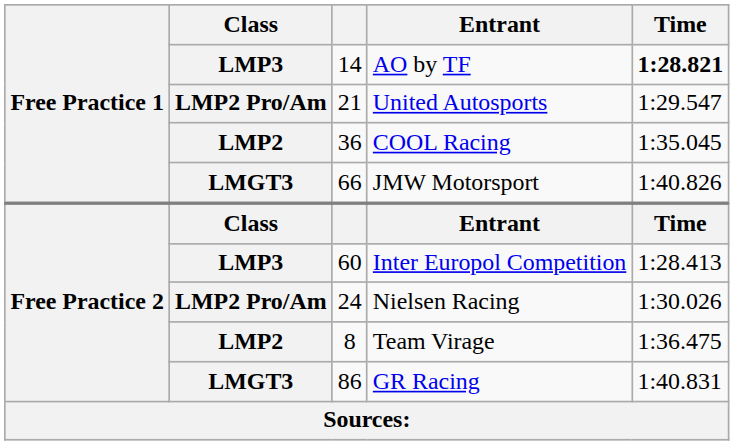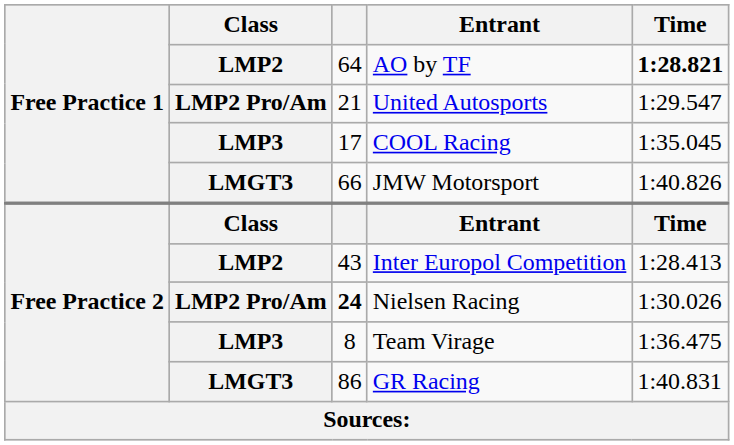AO by TF | Class: LMP3 -> LMP2
AO by TF | column 3: 14 -> 64
COOL Racing | Class: LMP2 -> LMP3
COOL Racing | column 3: 36 -> 17
Inter Europol Competition | Class: LMP3 -> LMP2
Inter Europol Competition | column 3: 60 -> 43
Nielsen Racing | column 3: normal -> bold
Team Virage | Class: LMP2 -> LMP3
